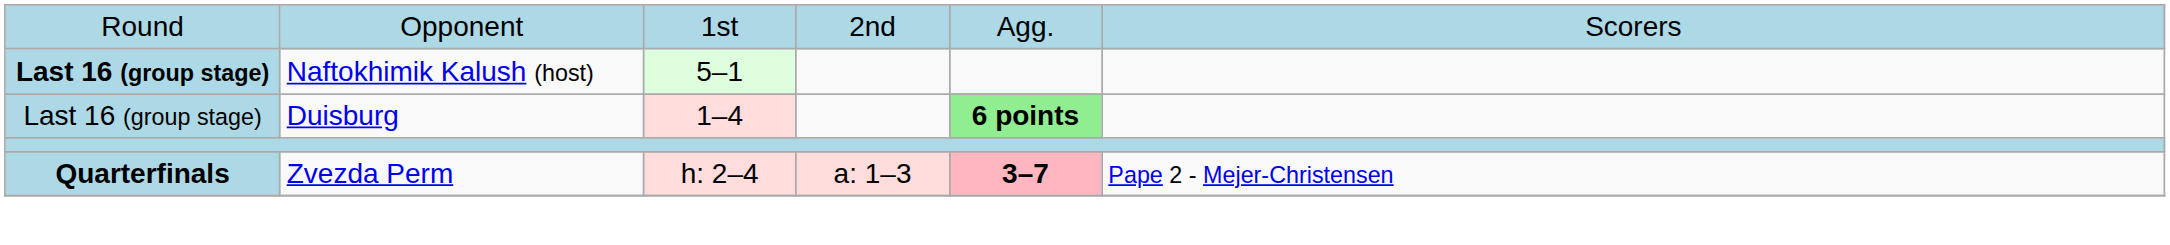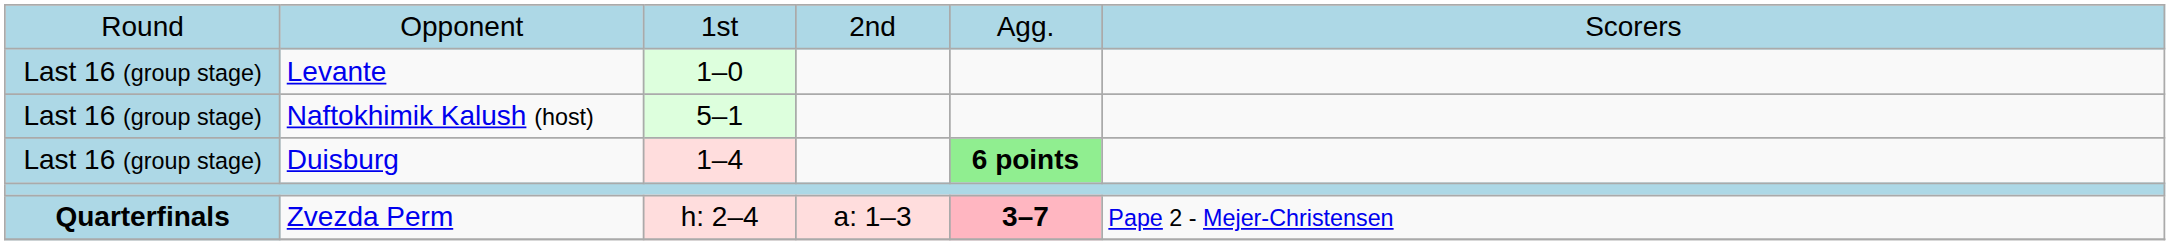+ row: Last 16 (group stage) | Levante | 1–0
Naftokhimik Kalush (host) | column 1: bold -> normal
